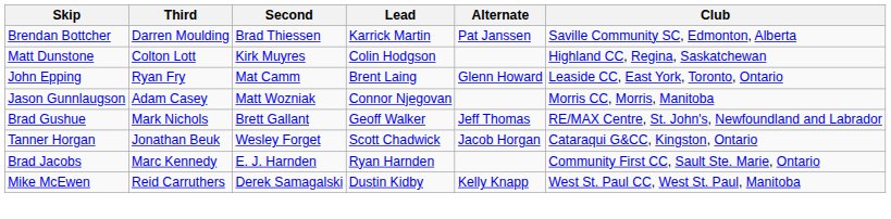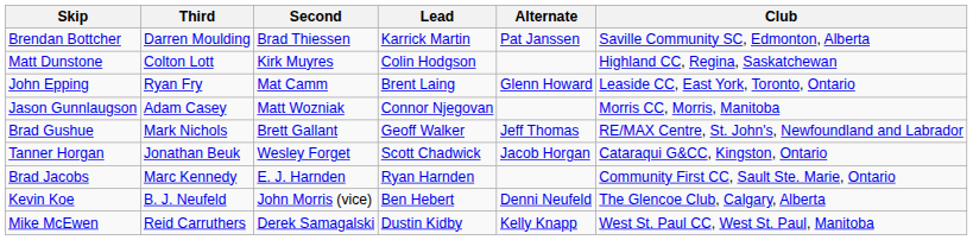+ row: Kevin Koe | B. J. Neufeld | John Morris (vice) | Ben Hebert | Denni Neufeld | The Glencoe Club, Calgary, Alberta
